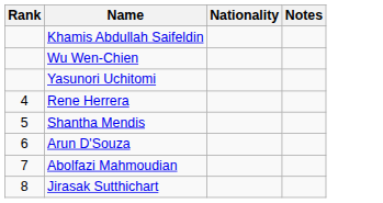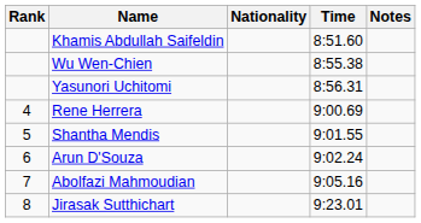+ column: Time | 8:51.60 | 8:55.38 | 8:56.31 | 9:00.69 | 9:01.55 | 9:02.24 | 9:05.16 | 9:23.01
